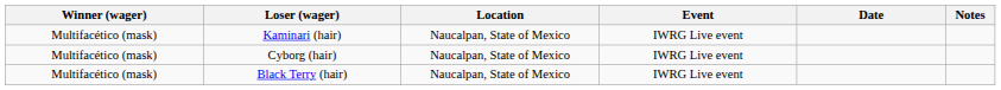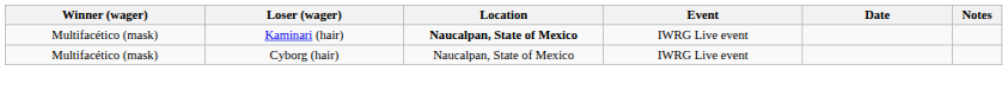Kaminari (hair) | Location: normal -> bold
- row: Multifacético (mask) | Black Terry (hair) | Naucalpan, State of Mexico | IWRG Live event
